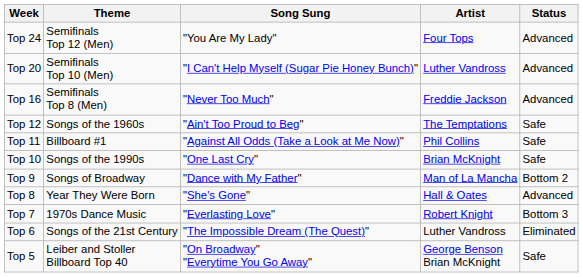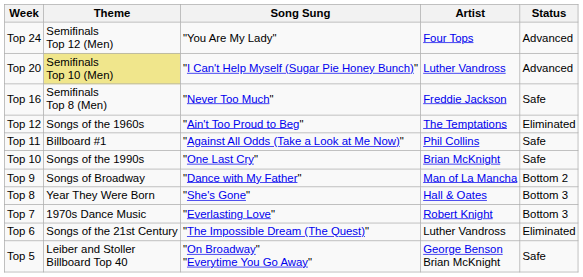Top 20 | Theme: no background -> khaki background
Top 16 | Status: Advanced -> Safe
Top 12 | Status: Safe -> Eliminated
Top 8 | Status: Advanced -> Bottom 3
